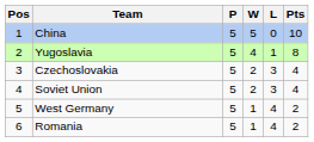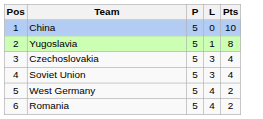- column: W | 5 | 4 | 2 | 2 | 1 | 1
